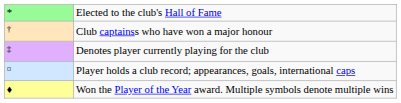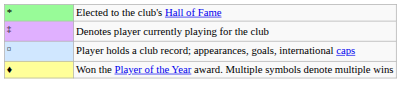- row: † | Club captainss who have won a major honour
